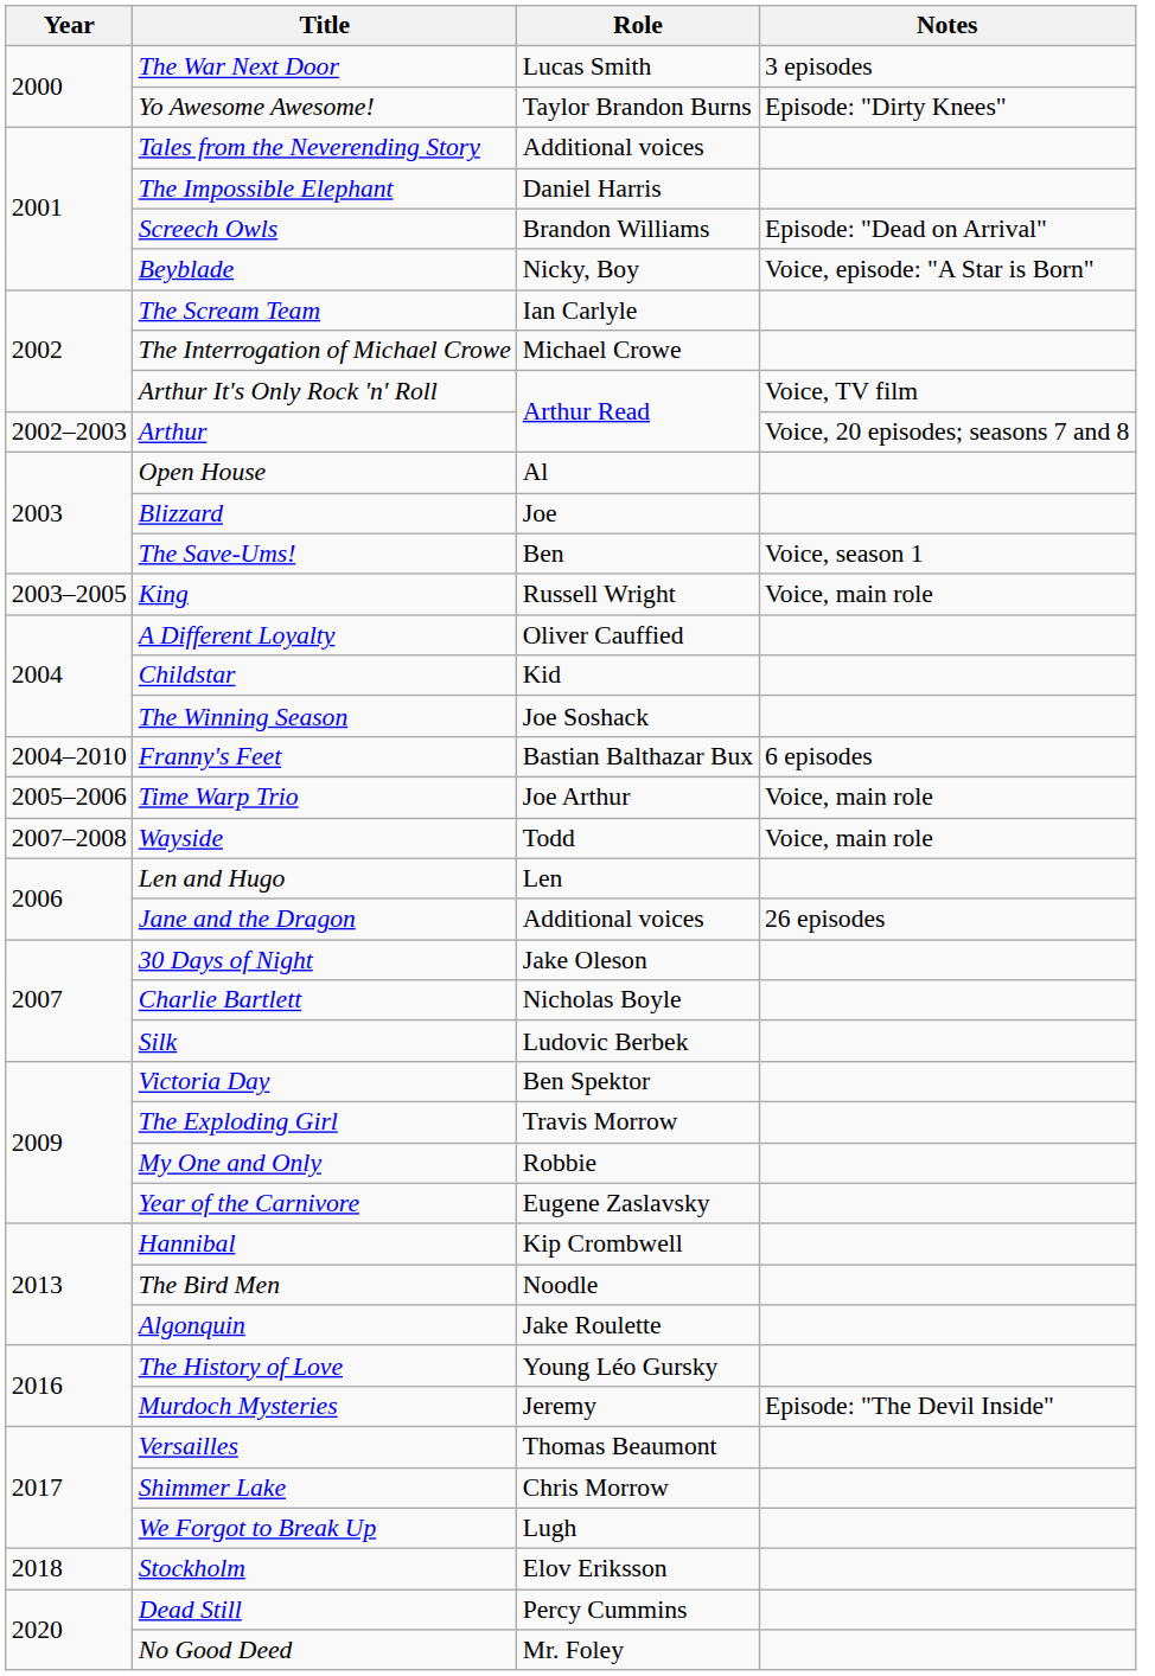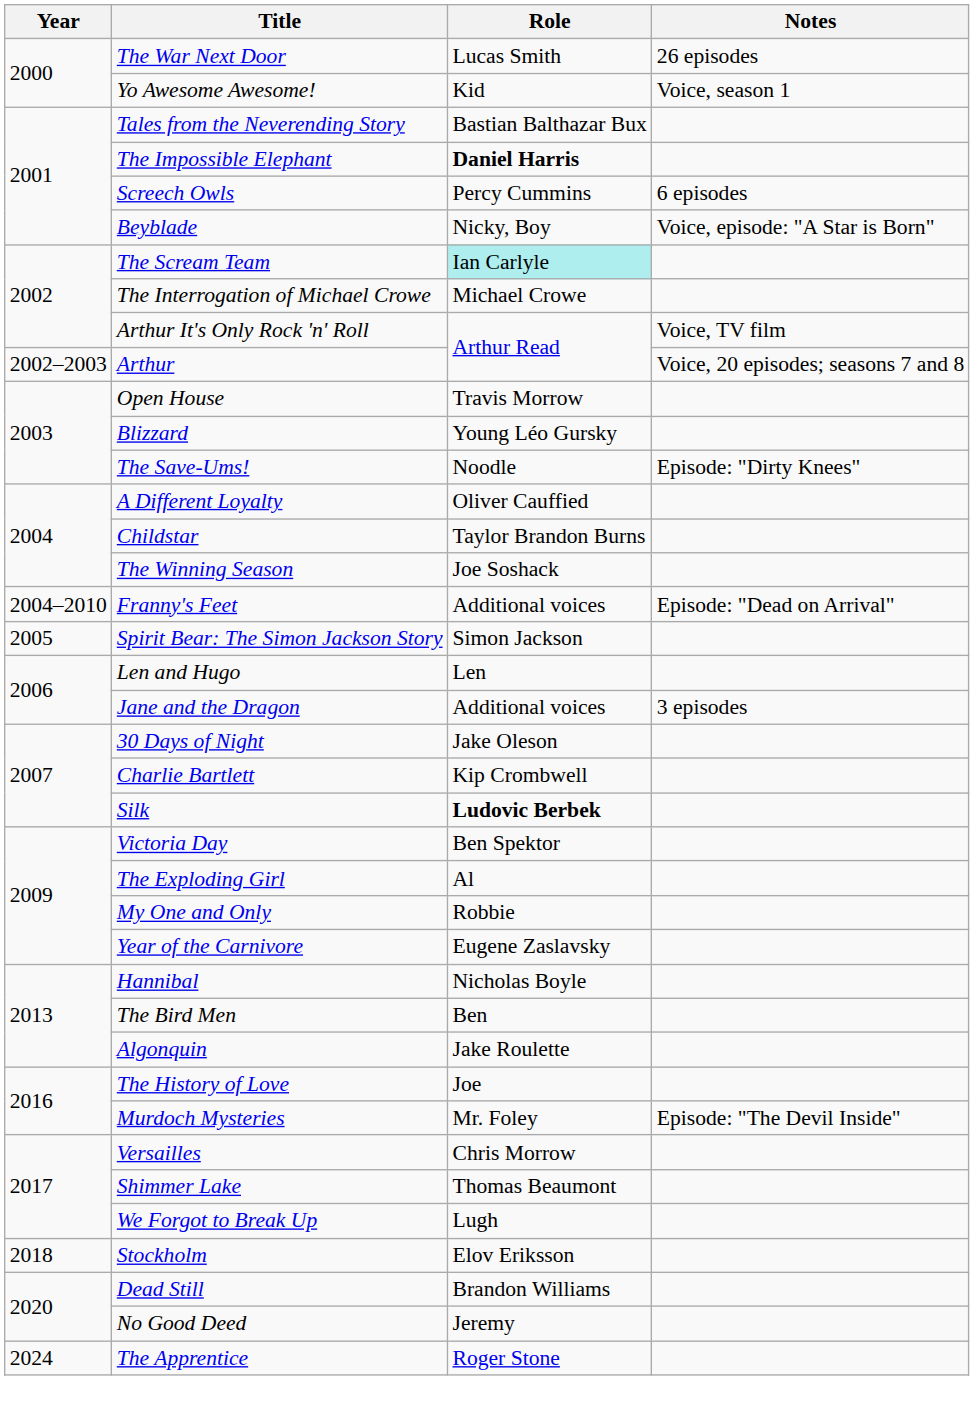The War Next Door | Notes: 3 episodes -> 26 episodes
Yo Awesome Awesome! | Role: Taylor Brandon Burns -> Kid
Yo Awesome Awesome! | Notes: Episode: "Dirty Knees" -> Voice, season 1
Tales from the Neverending Story | Role: Additional voices -> Bastian Balthazar Bux
The Impossible Elephant | Role: normal -> bold
Screech Owls | Role: Brandon Williams -> Percy Cummins
Screech Owls | Notes: Episode: "Dead on Arrival" -> 6 episodes
The Scream Team | Role: no background -> paleturquoise background
Open House | Role: Al -> Travis Morrow
Blizzard | Role: Joe -> Young Léo Gursky
The Save-Ums! | Role: Ben -> Noodle
The Save-Ums! | Notes: Voice, season 1 -> Episode: "Dirty Knees"
- row: 2003–2005 | King | Russell Wright | Voice, main role
Childstar | Role: Kid -> Taylor Brandon Burns
Franny's Feet | Role: Bastian Balthazar Bux -> Additional voices
Franny's Feet | Notes: 6 episodes -> Episode: "Dead on Arrival"
+ row: 2005 | Spirit Bear: The Simon Jackson Story | Simon Jackson
- row: 2005–2006 | Time Warp Trio | Joe Arthur | Voice, main role
- row: 2007–2008 | Wayside | Todd | Voice, main role
Jane and the Dragon | Notes: 26 episodes -> 3 episodes
Charlie Bartlett | Role: Nicholas Boyle -> Kip Crombwell
Silk | Role: normal -> bold
The Exploding Girl | Role: Travis Morrow -> Al
Hannibal | Role: Kip Crombwell -> Nicholas Boyle
The Bird Men | Role: Noodle -> Ben
The History of Love | Role: Young Léo Gursky -> Joe
Murdoch Mysteries | Role: Jeremy -> Mr. Foley
Versailles | Role: Thomas Beaumont -> Chris Morrow
Shimmer Lake | Role: Chris Morrow -> Thomas Beaumont
Dead Still | Role: Percy Cummins -> Brandon Williams
No Good Deed | Role: Mr. Foley -> Jeremy
+ row: 2024 | The Apprentice | Roger Stone
